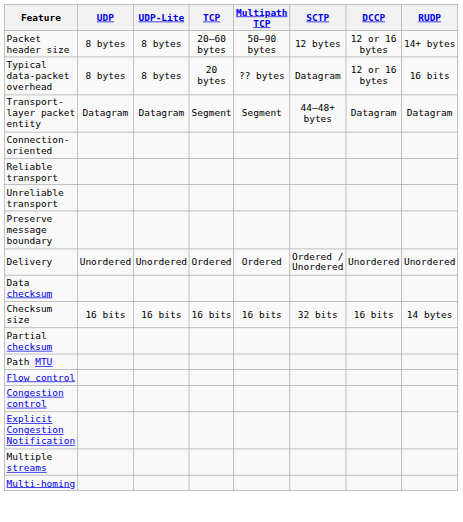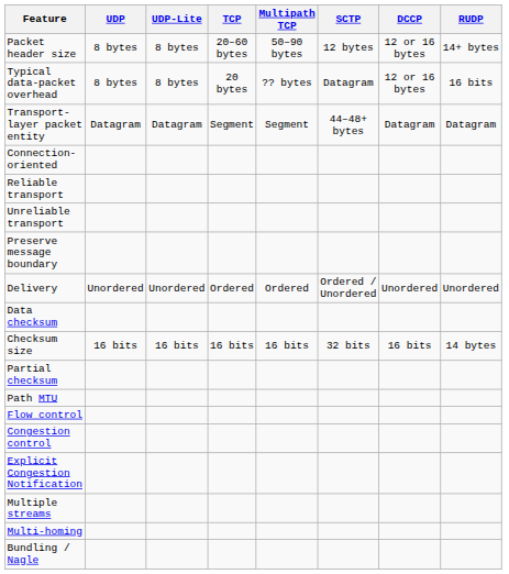+ row: Bundling / Nagle
